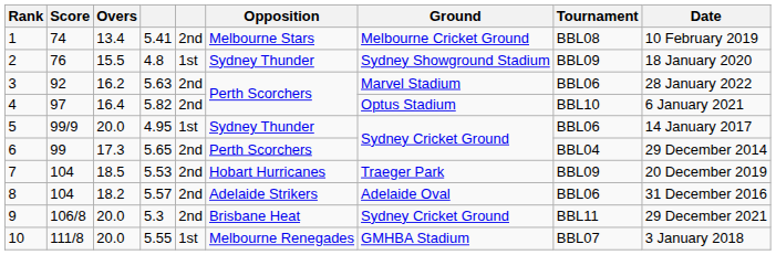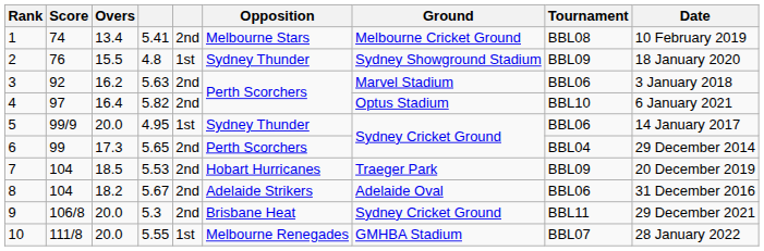3 | Date: 28 January 2022 -> 3 January 2018
8 | column 4: 5.57 -> 5.67
10 | Date: 3 January 2018 -> 28 January 2022
